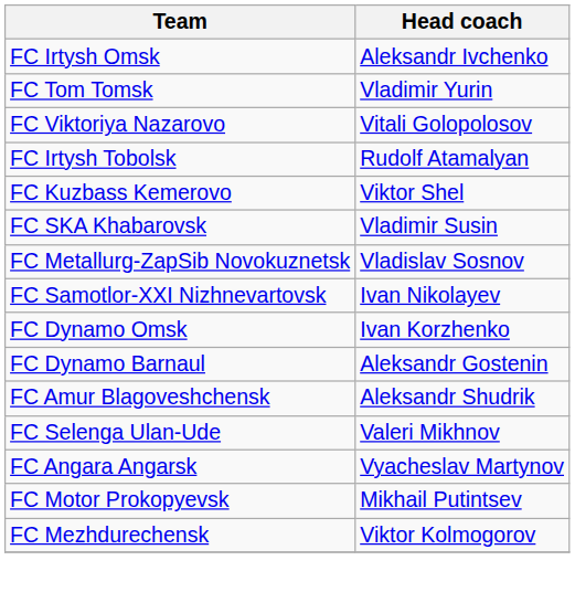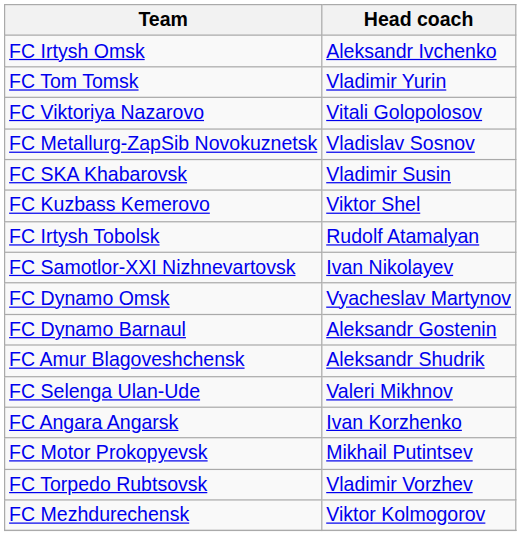rows swapped: FC Metallurg-ZapSib Novokuznetsk <-> FC Irtysh Tobolsk
rows swapped: FC SKA Khabarovsk <-> FC Kuzbass Kemerovo
FC Dynamo Omsk | Head coach: Ivan Korzhenko -> Vyacheslav Martynov
FC Angara Angarsk | Head coach: Vyacheslav Martynov -> Ivan Korzhenko
+ row: FC Torpedo Rubtsovsk | Vladimir Vorzhev
